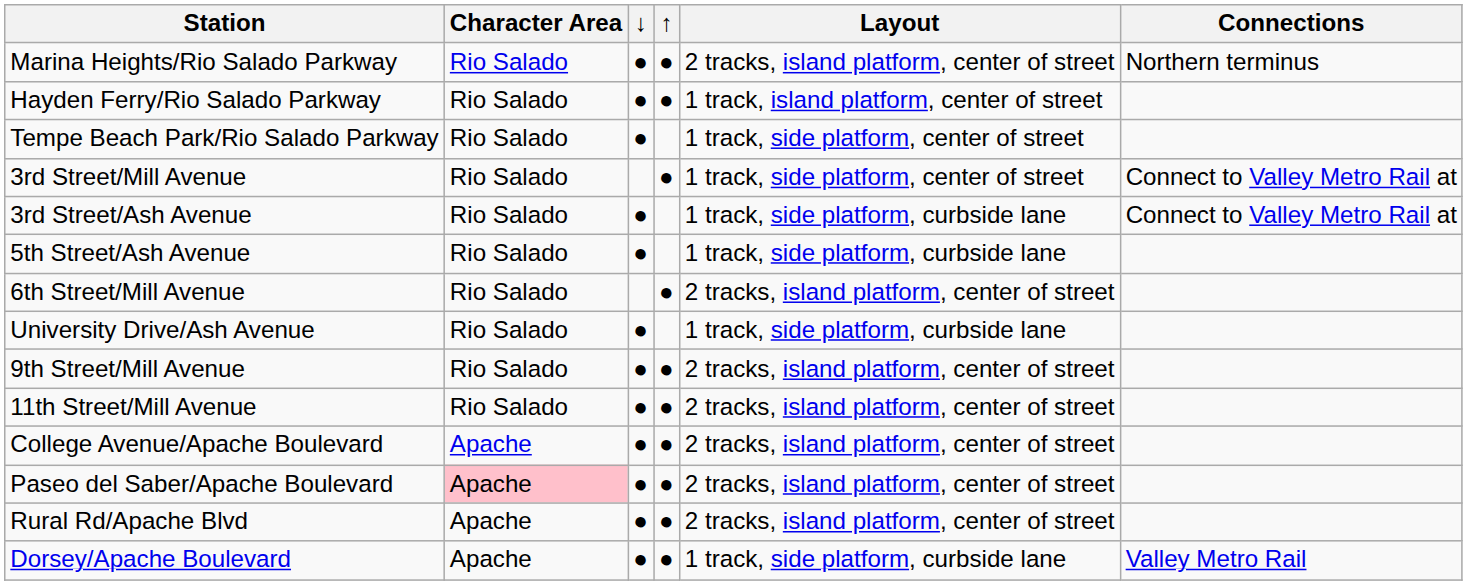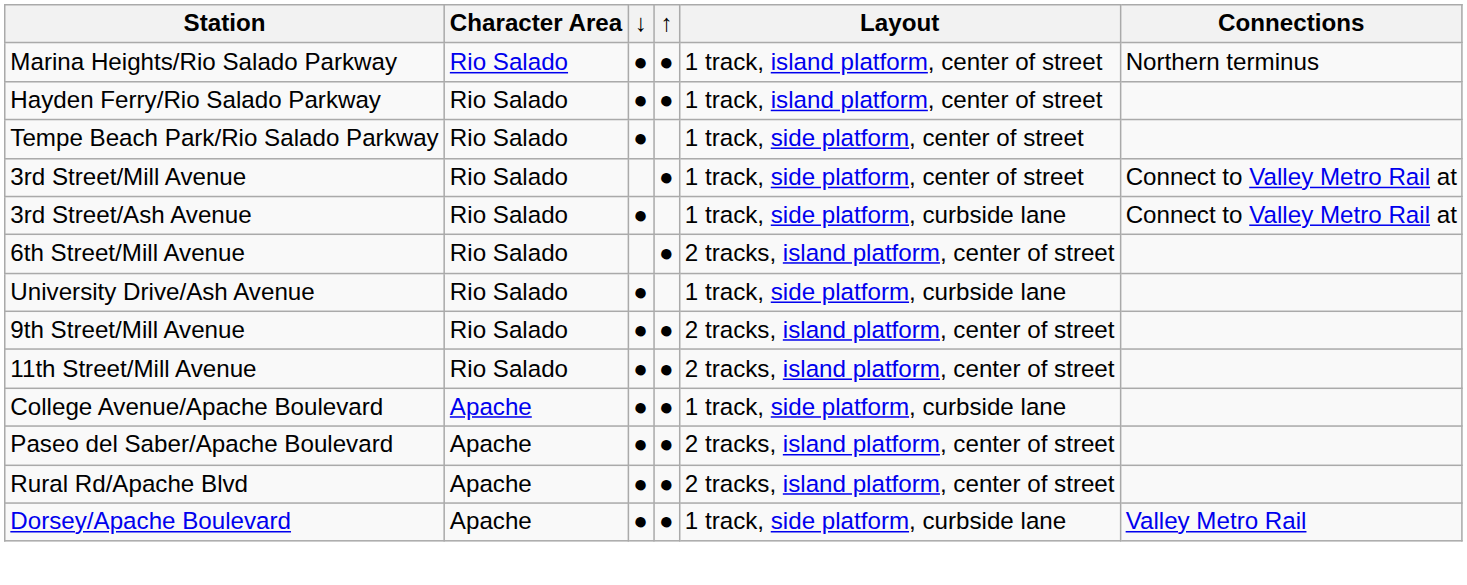Marina Heights/Rio Salado Parkway | Layout: 2 tracks, island platform, center of street -> 1 track, island platform, center of street
- row: 5th Street/Ash Avenue | Rio Salado | ● | 1 track, side platform, curbside lane
College Avenue/Apache Boulevard | Layout: 2 tracks, island platform, center of street -> 1 track, side platform, curbside lane
Paseo del Saber/Apache Boulevard | Character Area: pink background -> no background
